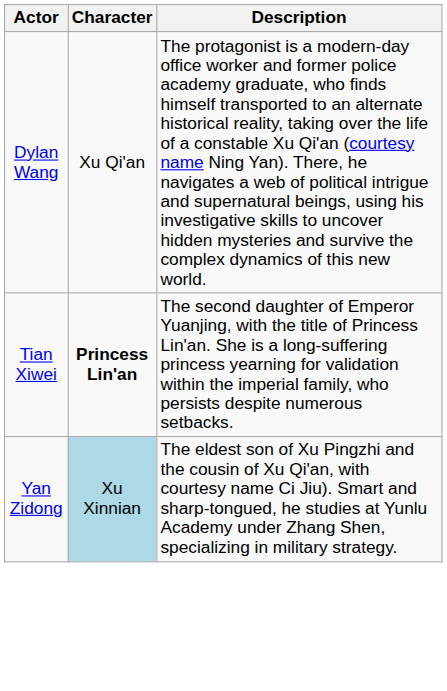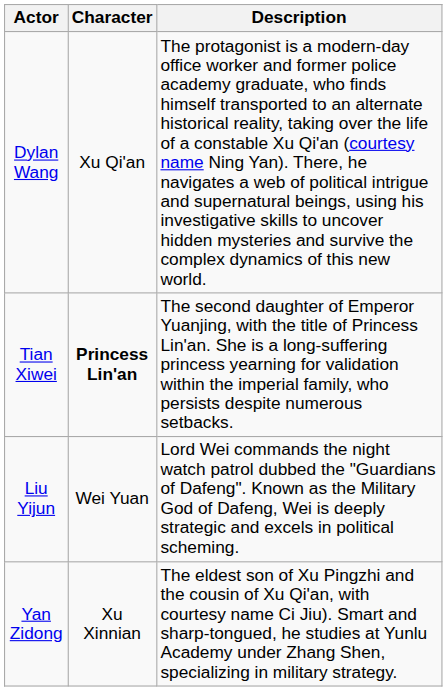+ row: Liu Yijun | Wei Yuan | Lord Wei commands the night watch patrol dubbed the "Guardians of Dafeng". Known as the Military God of Dafeng, Wei is deeply strategic and excels in political scheming.
Yan Zidong | Character: lightblue background -> no background
